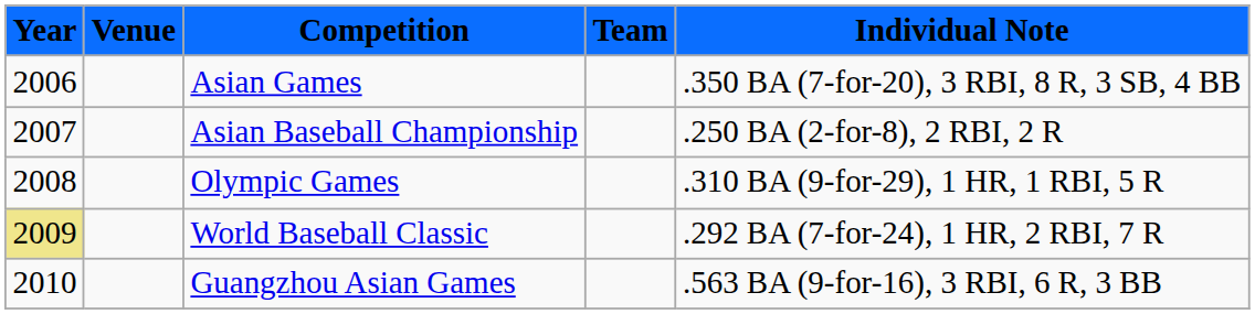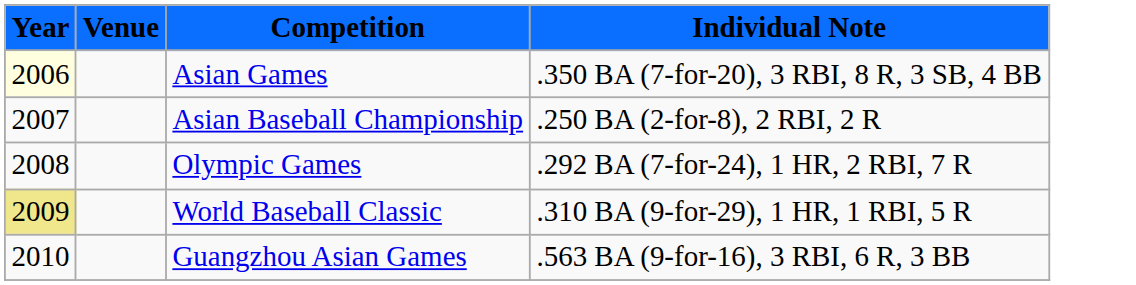- column: Team
Asian Games | Year: no background -> lightyellow background
Olympic Games | Individual Note: .310 BA (9-for-29), 1 HR, 1 RBI, 5 R -> .292 BA (7-for-24), 1 HR, 2 RBI, 7 R
World Baseball Classic | Individual Note: .292 BA (7-for-24), 1 HR, 2 RBI, 7 R -> .310 BA (9-for-29), 1 HR, 1 RBI, 5 R
